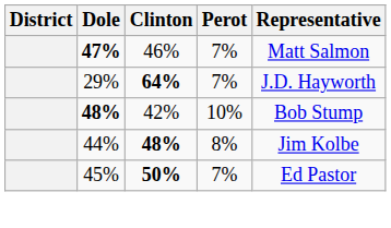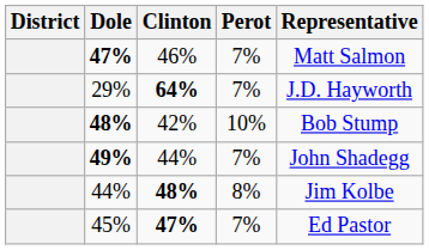+ row: 49% | 44% | 7% | John Shadegg
45% | Clinton: 50% -> 47%
